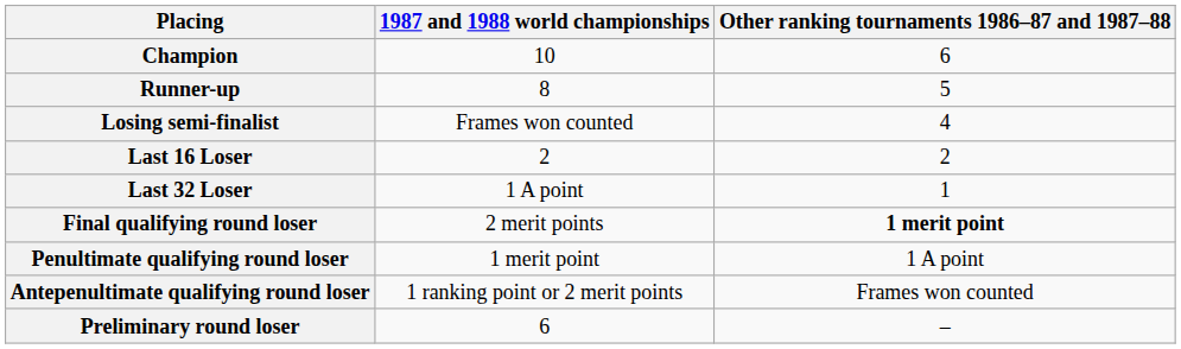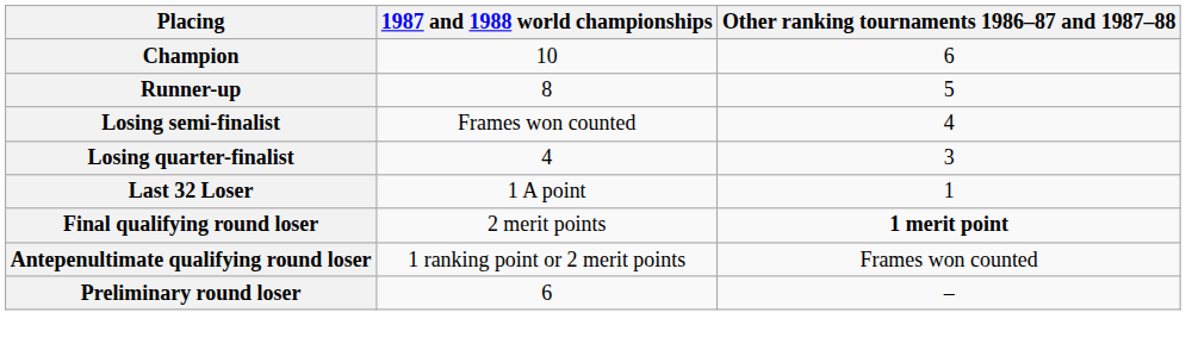+ row: Losing quarter-finalist | 4 | 3
- row: Last 16 Loser | 2 | 2
- row: Penultimate qualifying round loser | 1 merit point | 1 A point
